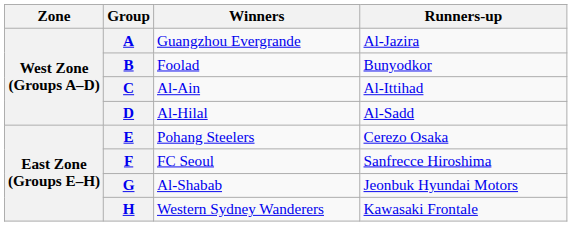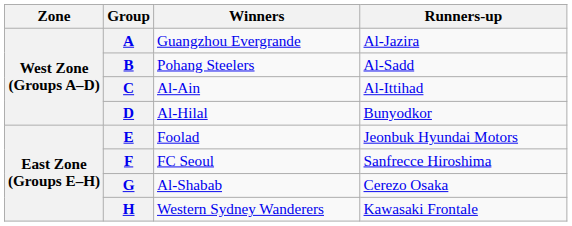B | Winners: Foolad -> Pohang Steelers
B | Runners-up: Bunyodkor -> Al-Sadd
D | Runners-up: Al-Sadd -> Bunyodkor
E | Winners: Pohang Steelers -> Foolad
E | Runners-up: Cerezo Osaka -> Jeonbuk Hyundai Motors
G | Runners-up: Jeonbuk Hyundai Motors -> Cerezo Osaka
